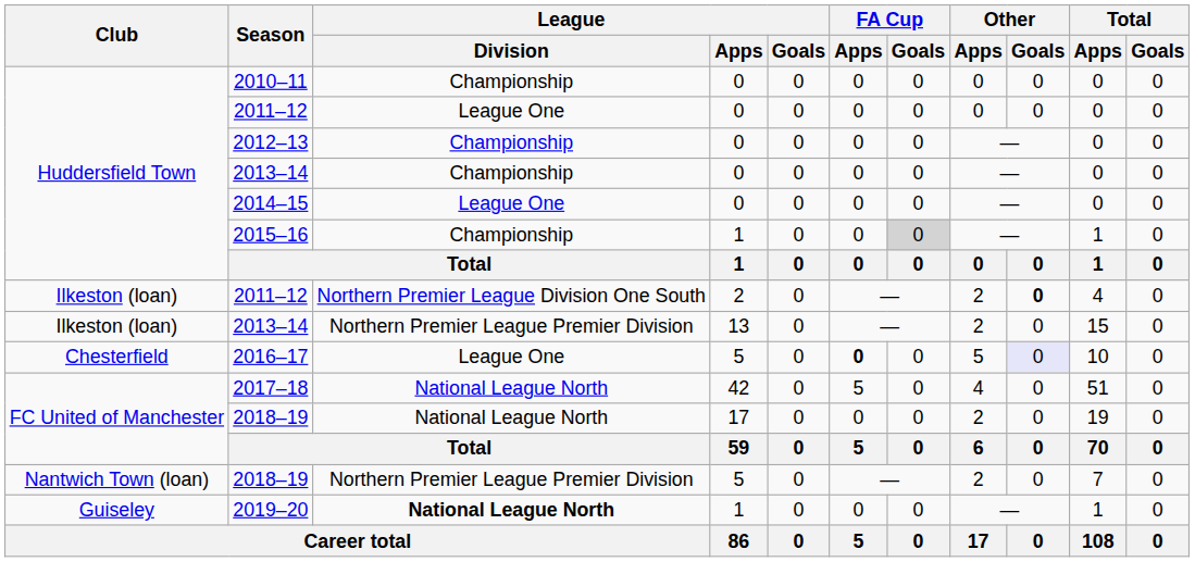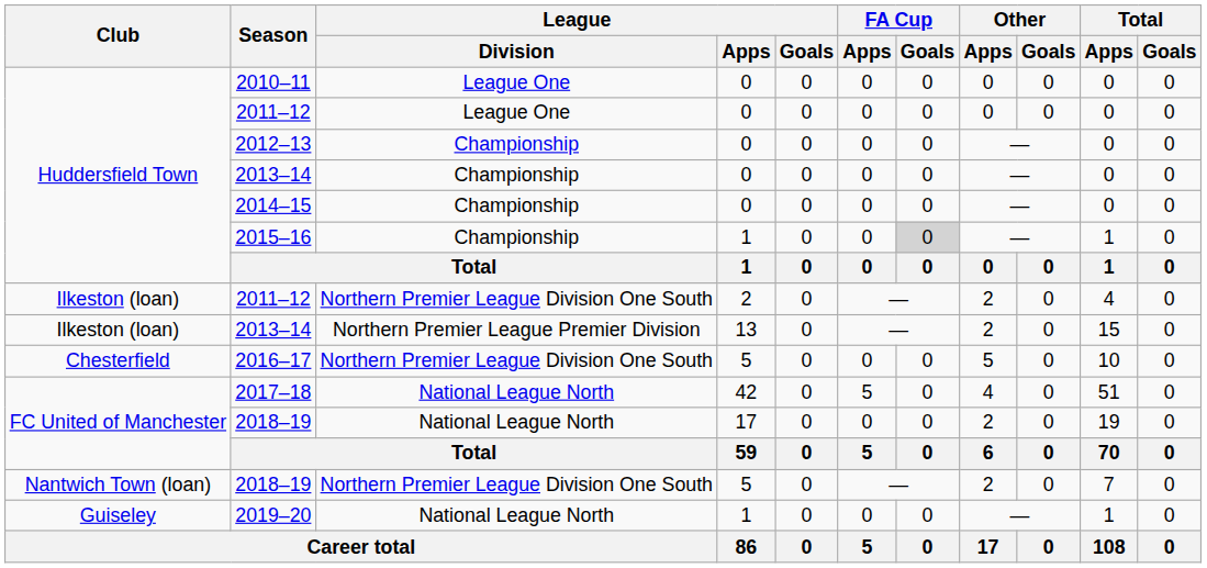2010–11 | League / Division: Championship -> League One
2014–15 | League / Division: League One -> Championship
2011–12 / 2 | Other / Goals: bold -> normal
2016–17 | League / Division: League One -> Northern Premier League Division One South
2016–17 | FA Cup / Apps: bold -> normal
2016–17 | Other / Goals: lavender background -> no background
2018–19 / 5 | League / Division: Northern Premier League Premier Division -> Northern Premier League Division One South
2019–20 | League / Division: bold -> normal
